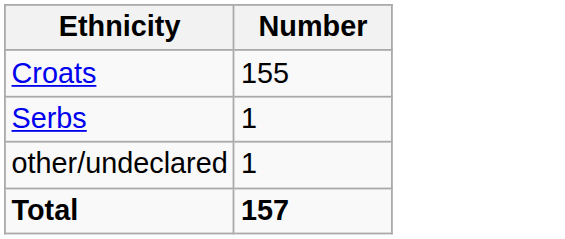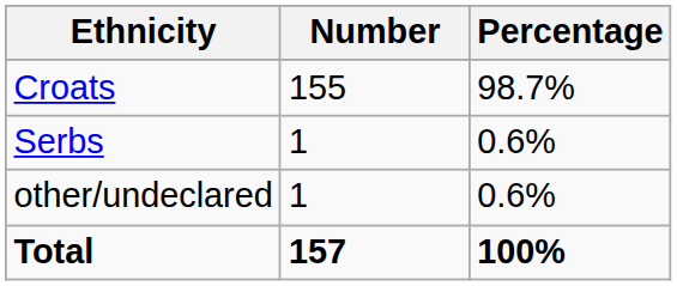+ column: Percentage | 98.7% | 0.6% | 0.6% | 100%
